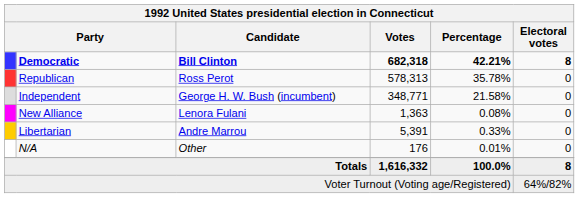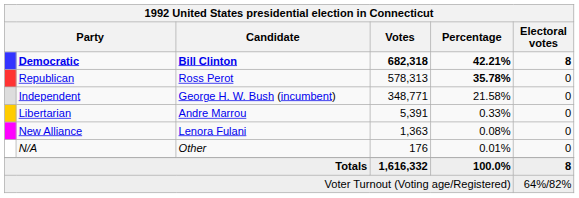Republican | Percentage: normal -> bold
rows swapped: Libertarian <-> New Alliance
